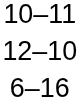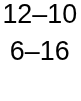- row: 10–11
